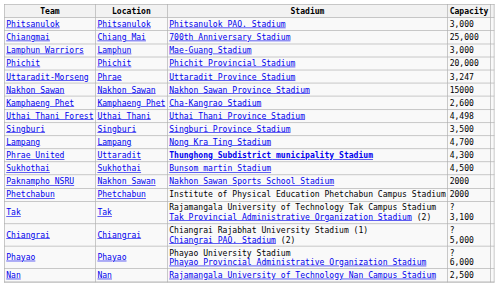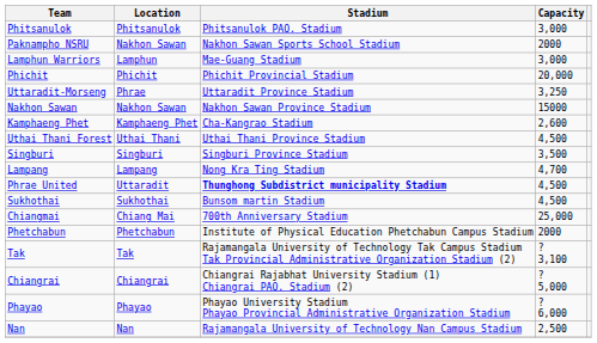rows swapped: Chiangmai <-> Paknampho NSRU
Uttaradit-Morseng | Capacity: 3,247 -> 3,250
Uthai Thani Forest | Capacity: 4,498 -> 4,500
Phrae United | Capacity: 4,300 -> 4,500
